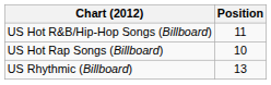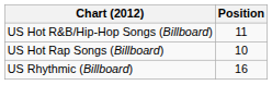US Rhythmic (Billboard) | Position: 13 -> 16
